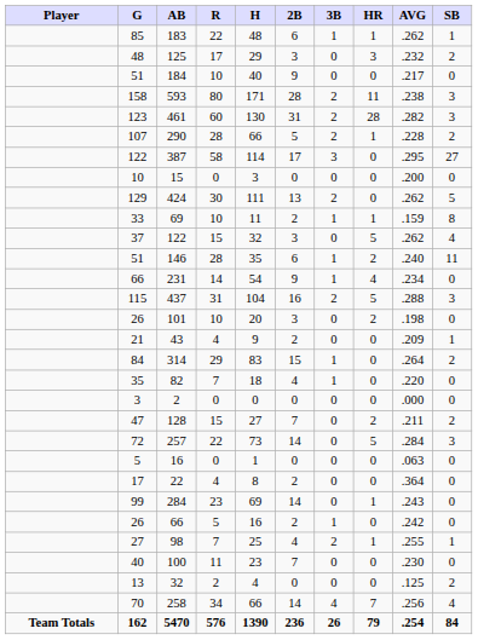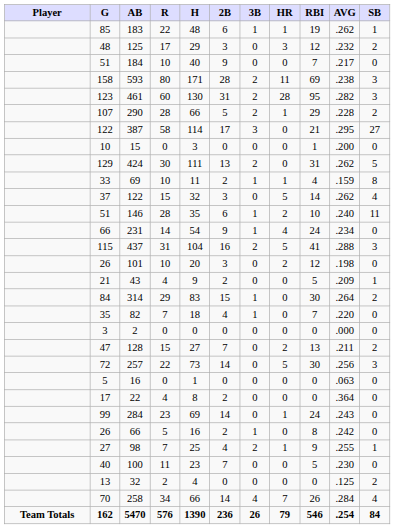+ column: RBI | 19 | 12 | 7 | 69 | 95 | 29 | 21 | 1 | 31 | 4 | 14 | 10 | 24 | 41 | 12 | 5 | 30 | 7 | 0 | 13 | 30 | 0 | 0 | 24 | 8 | 9 | 5 | 0 | 26 | 546
257 | AVG: .284 -> .256
258 | AVG: .256 -> .284
